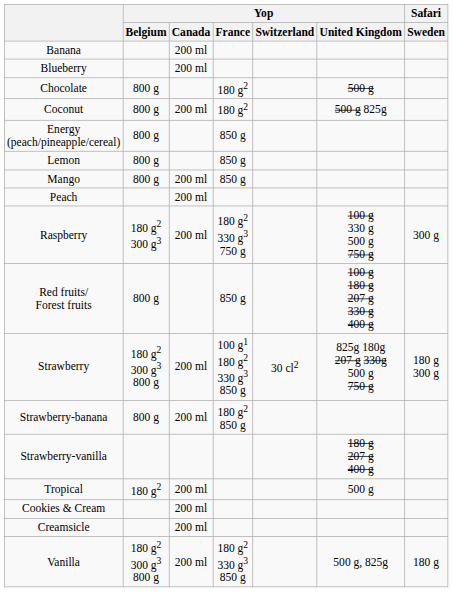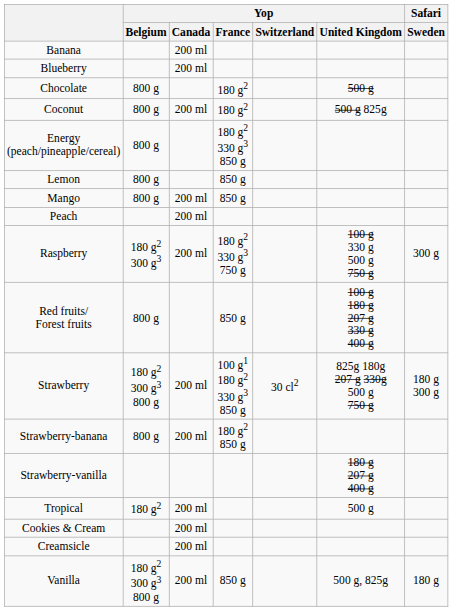Energy (peach/pineapple/cereal) | Yop / France: 850 g -> 180 g2 330 g3 850 g
Vanilla | Yop / France: 180 g2 330 g3 850 g -> 850 g
